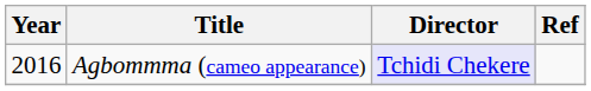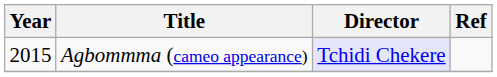Agbommma (cameo appearance) | Year: 2016 -> 2015
